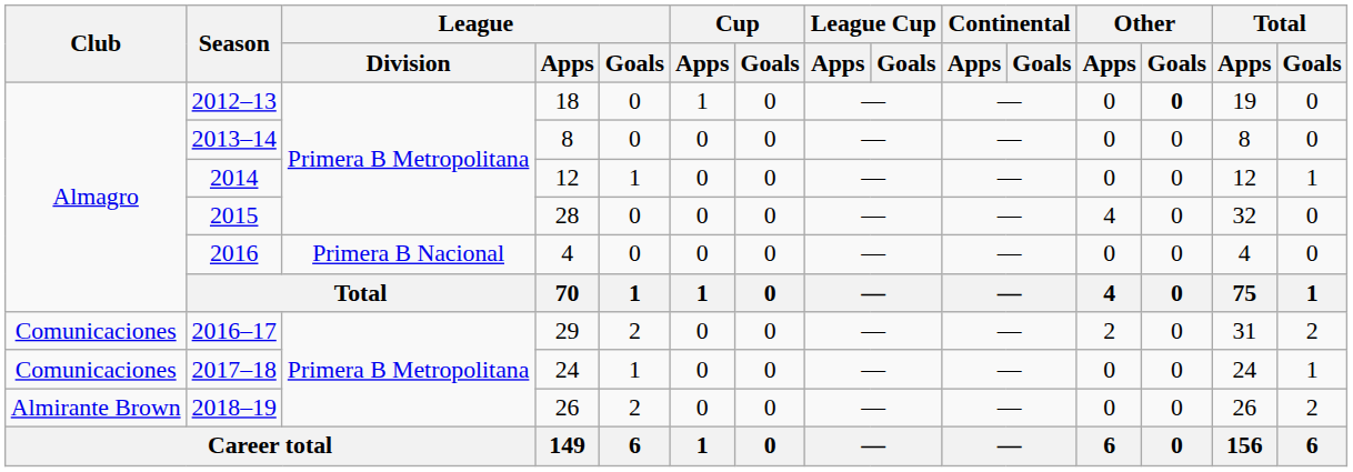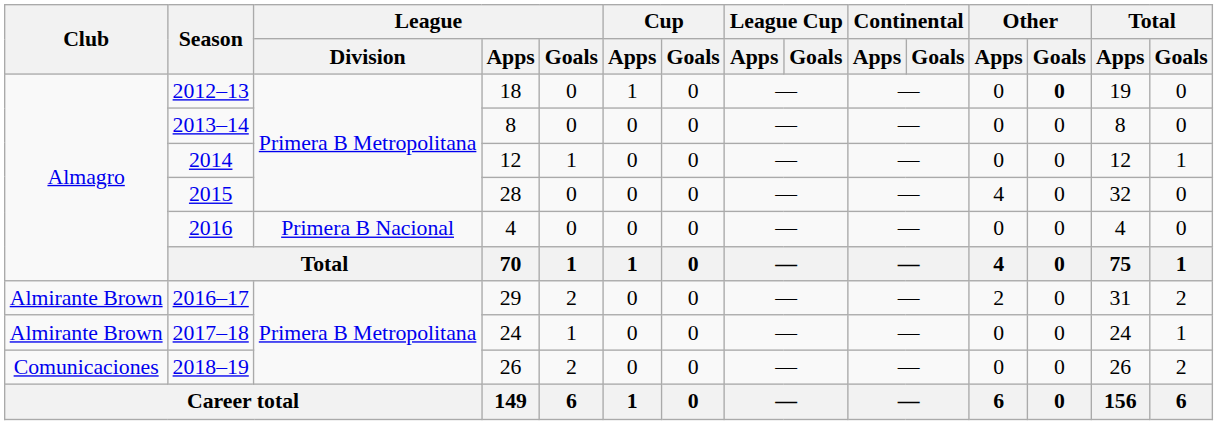2016–17 | Club: Comunicaciones -> Almirante Brown
2017–18 | Club: Comunicaciones -> Almirante Brown
2018–19 | Club: Almirante Brown -> Comunicaciones
